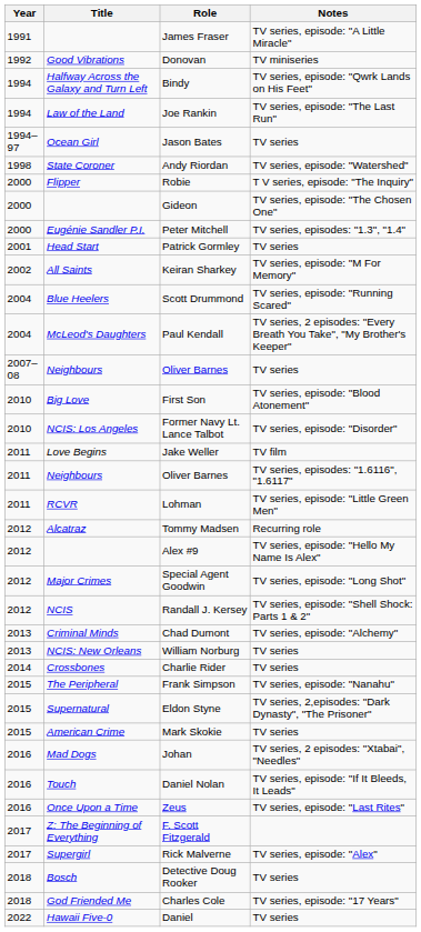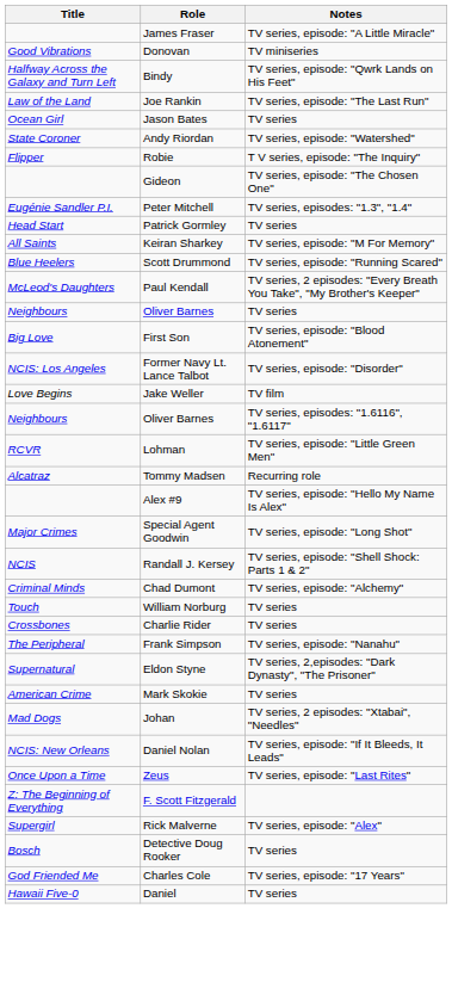- column: Year | 1991 | 1992 | 1994 | 1994 | 1994–97 | 1998 | 2000 | 2000 | 2000 | 2001 | 2002 | 2004 | 2004 | 2007–08 | 2010 | 2010 | 2011 | 2011 | 2011 | 2012 | 2012 | 2012 | 2012 | 2013 | 2013 | 2014 | 2015 | 2015 | 2015 | 2016 | 2016 | 2016 | 2017 | 2017 | 2018 | 2018 | 2022
William Norburg | Title: NCIS: New Orleans -> Touch
Daniel Nolan | Title: Touch -> NCIS: New Orleans
